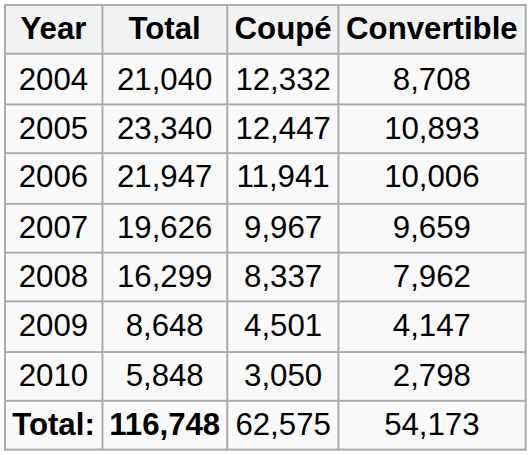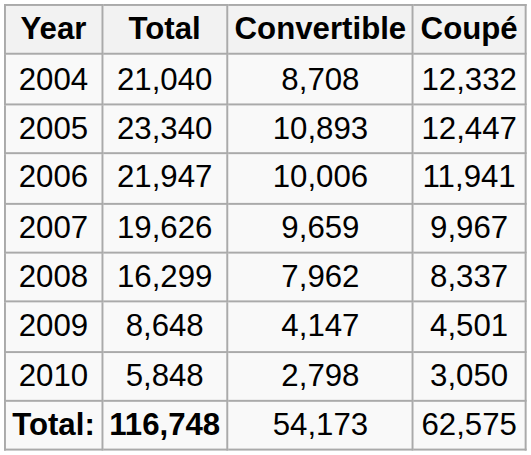columns swapped: Coupé <-> Convertible
